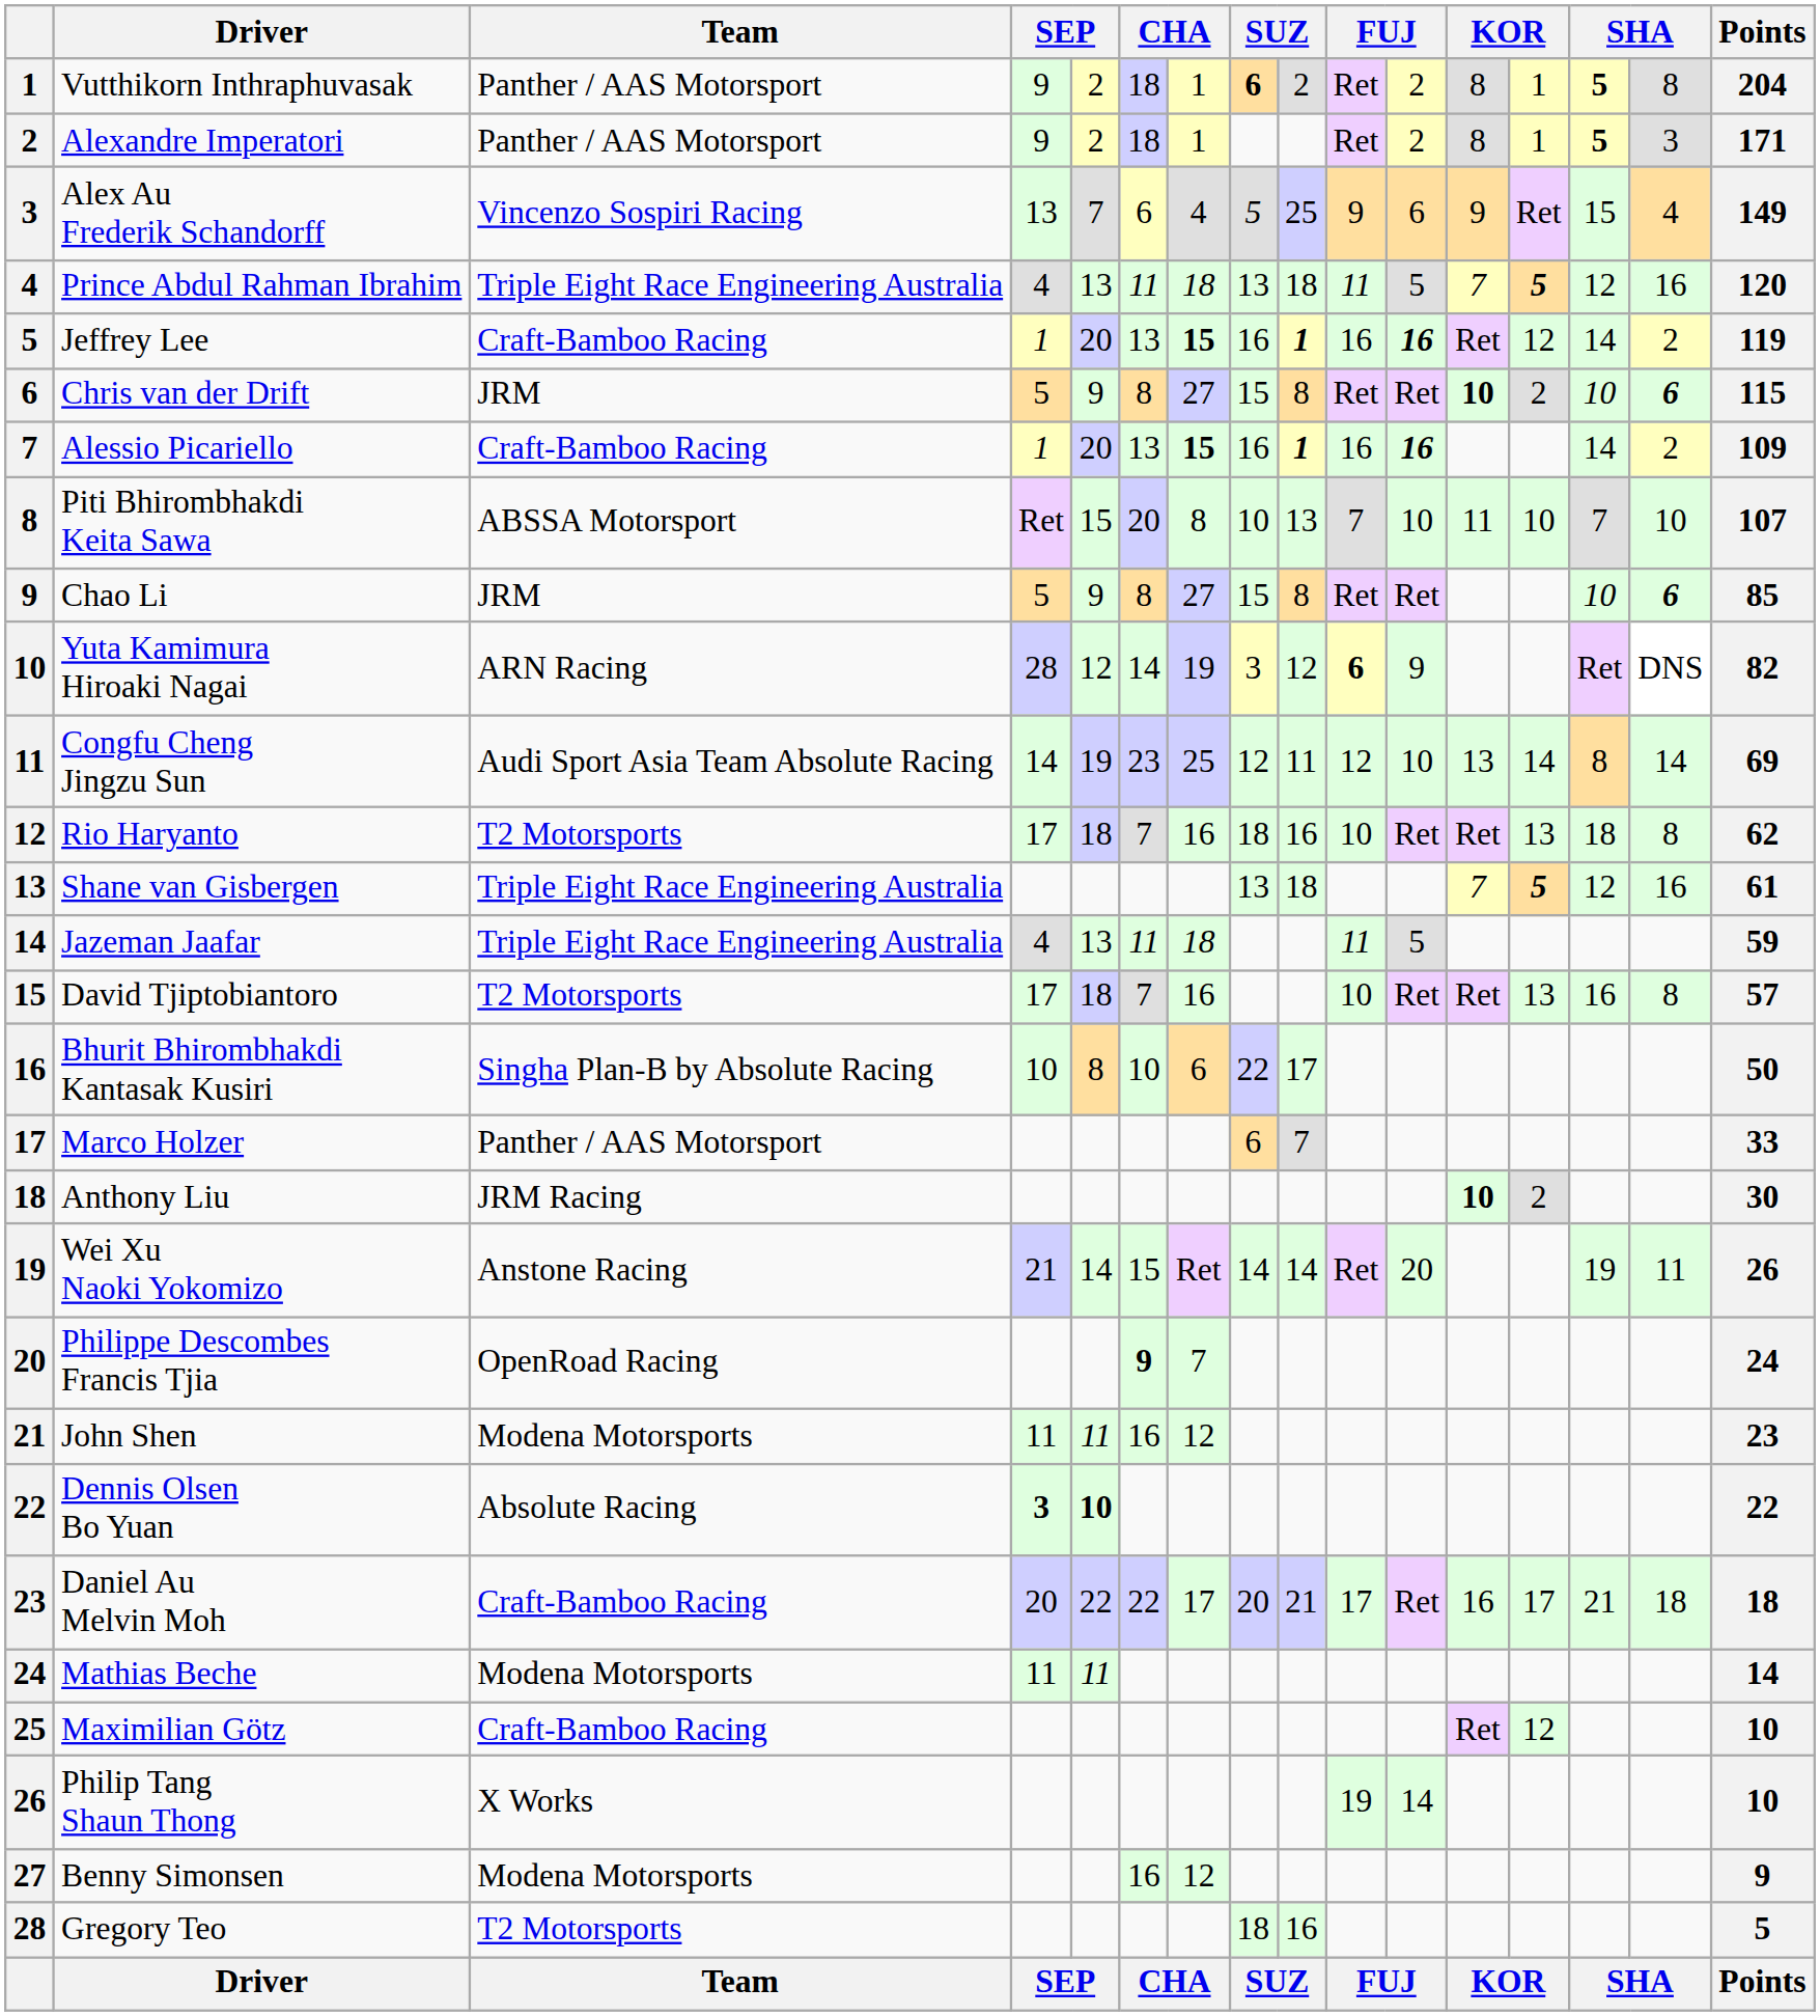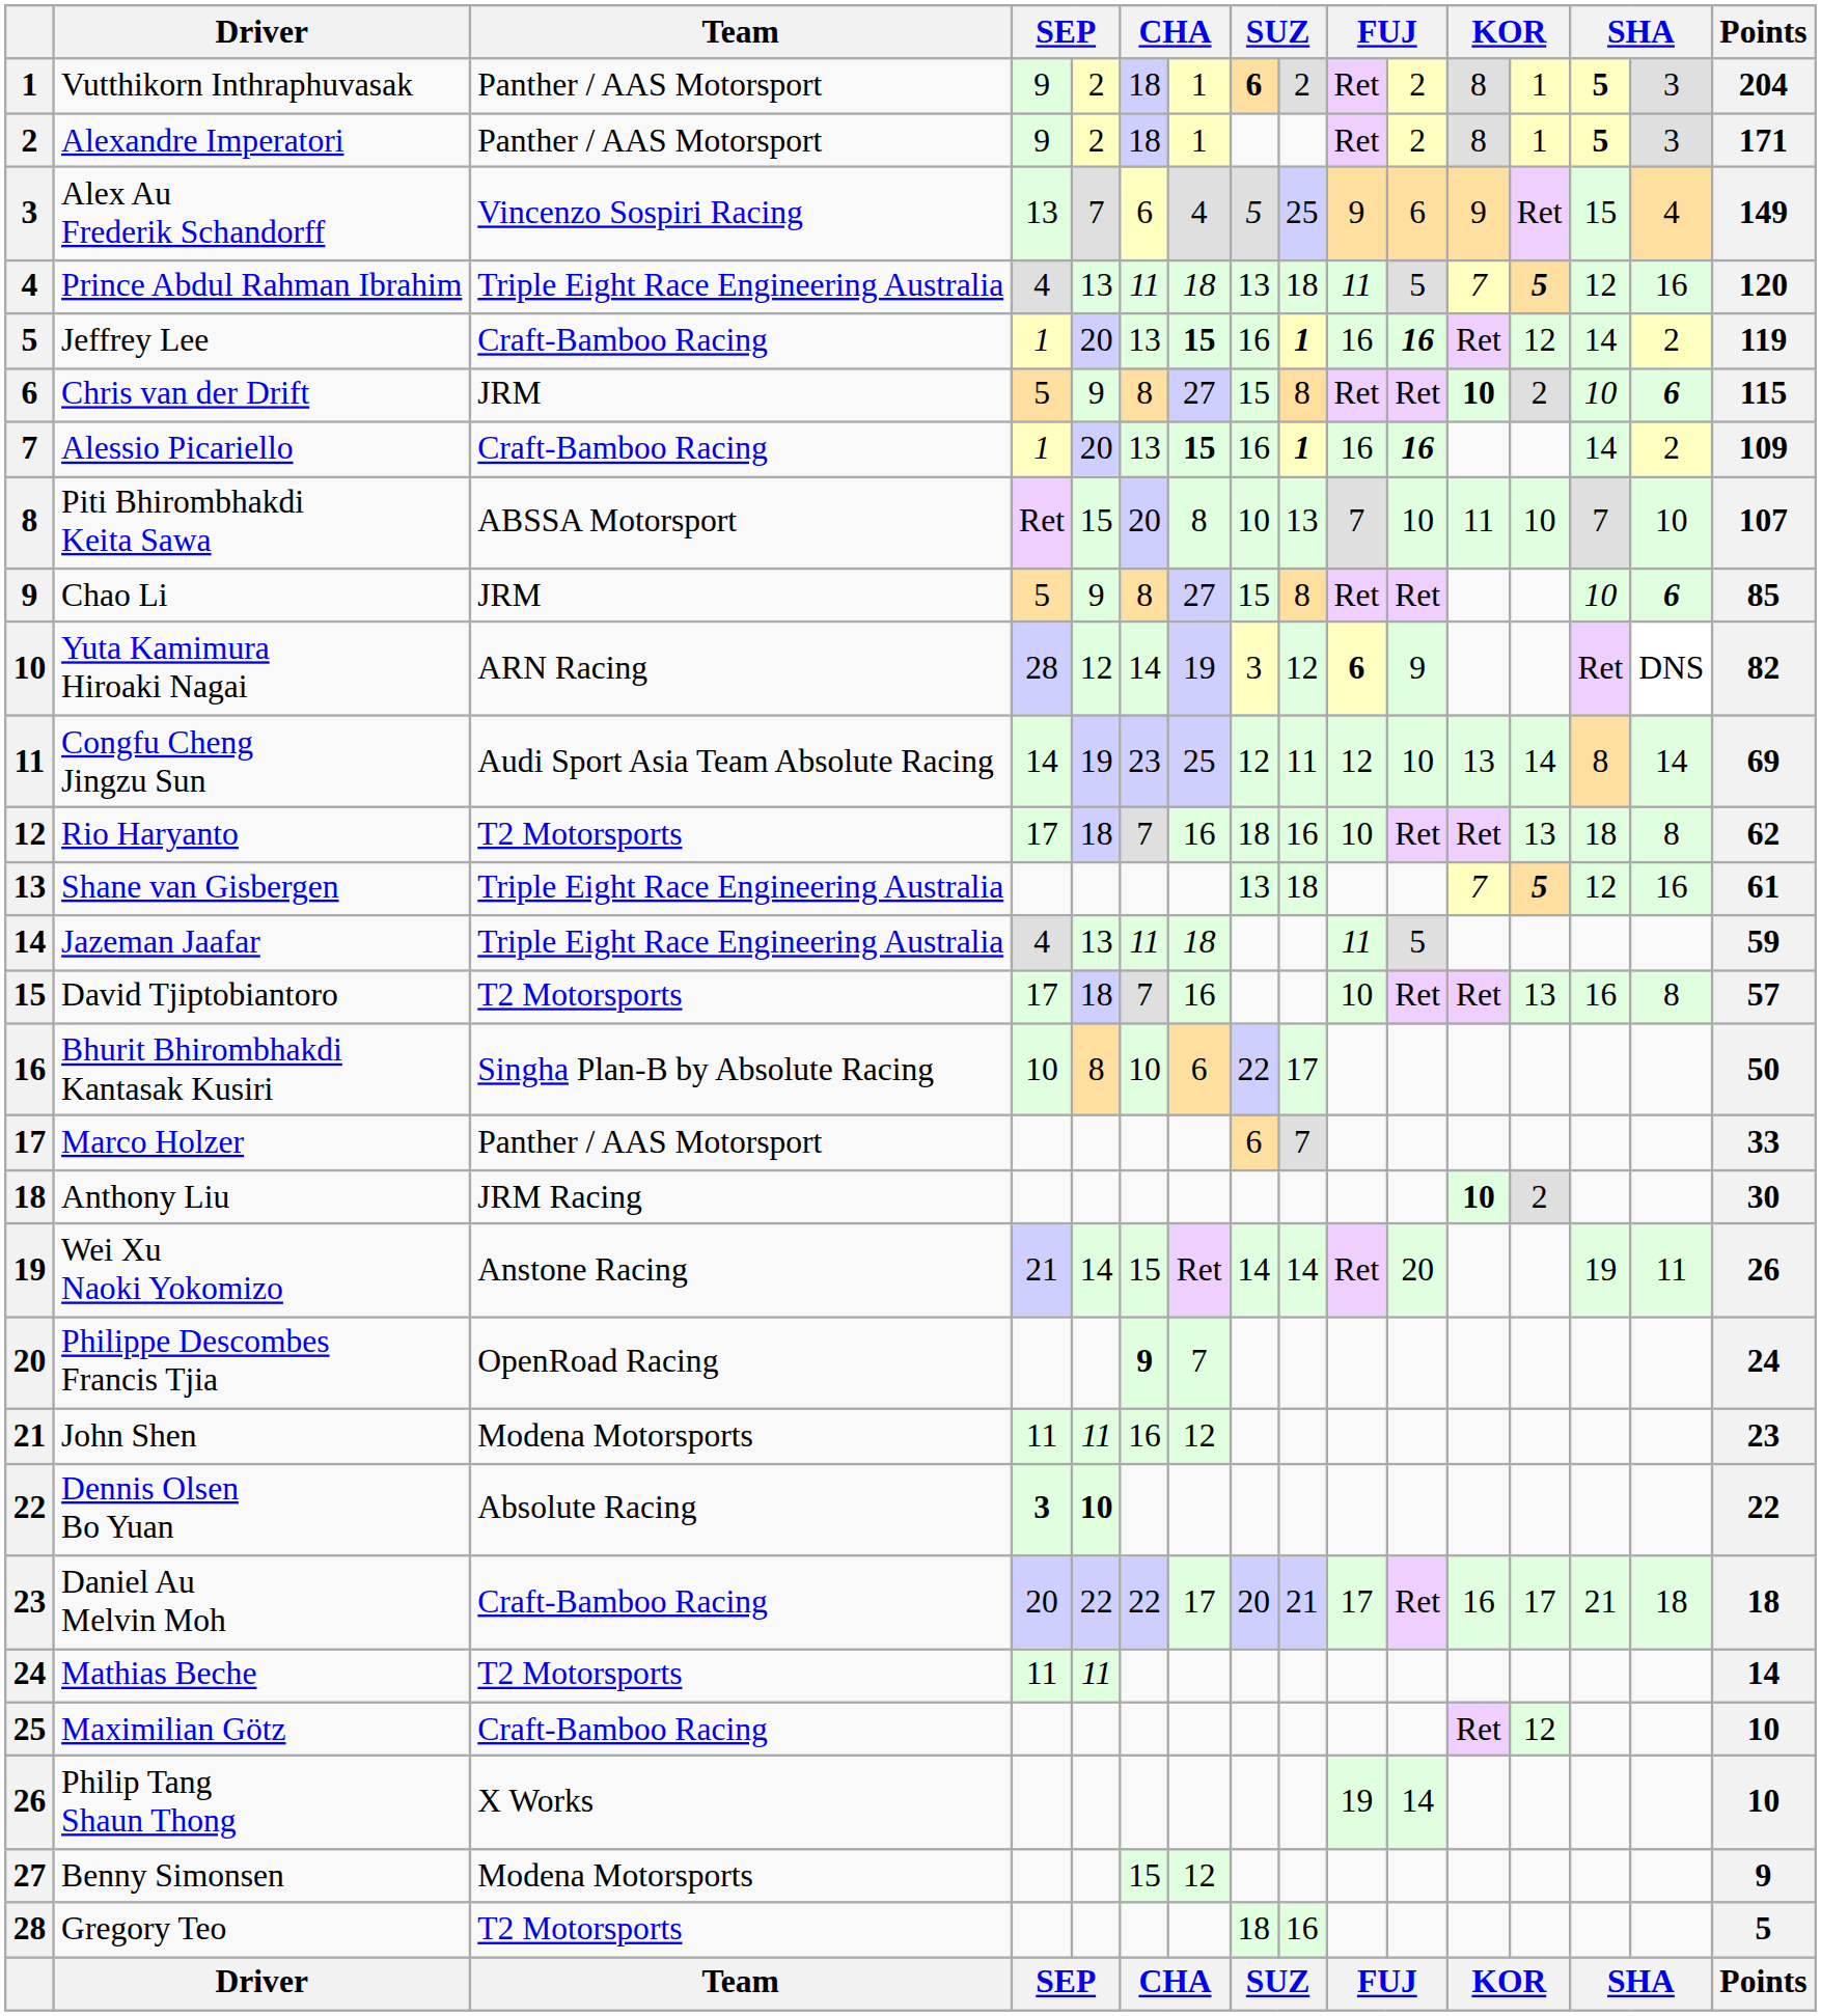Vutthikorn Inthraphuvasak | column 15: 8 -> 3
Mathias Beche | Team: Modena Motorsports -> T2 Motorsports
Benny Simonsen | column 6: 16 -> 15
